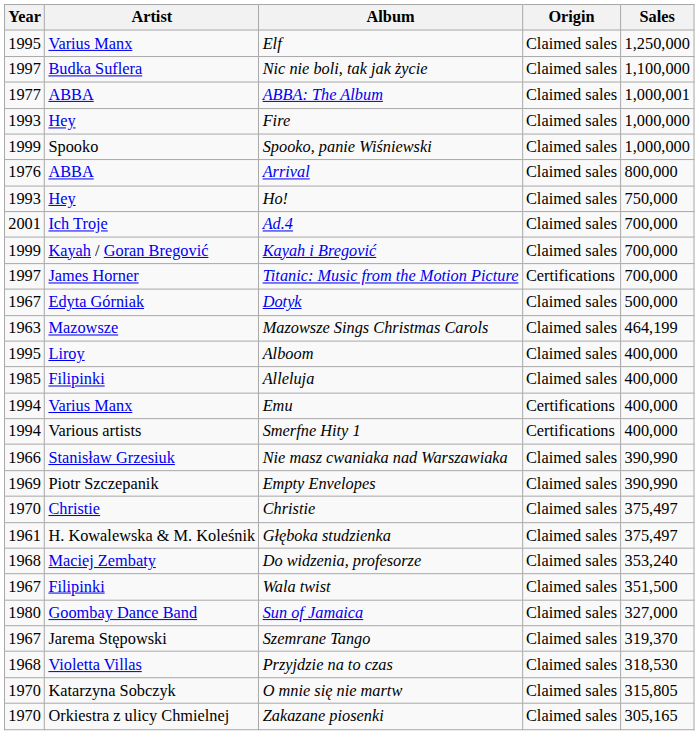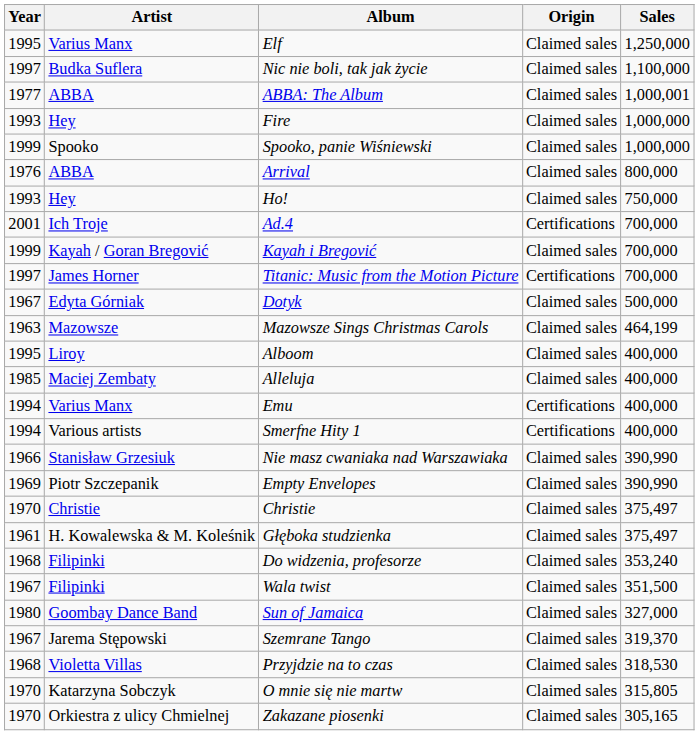Ad.4 | Origin: Claimed sales -> Certifications
Alleluja | Artist: Filipinki -> Maciej Zembaty
Do widzenia, profesorze | Artist: Maciej Zembaty -> Filipinki
